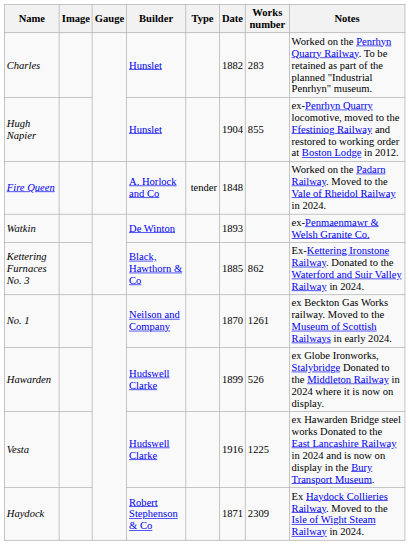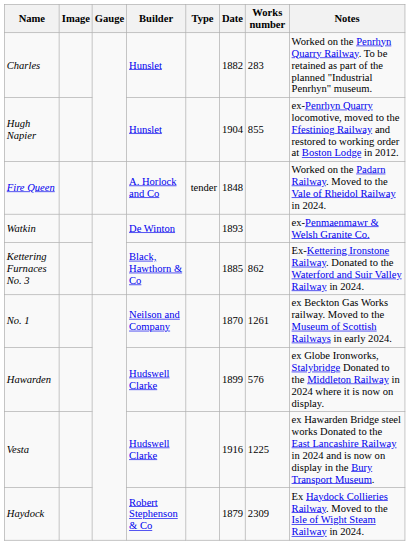Hawarden | Works number: 526 -> 576
Haydock | Date: 1871 -> 1879
